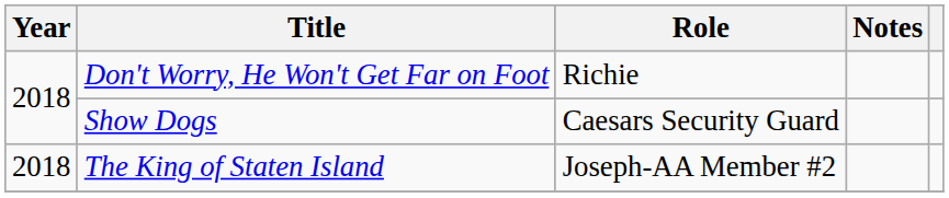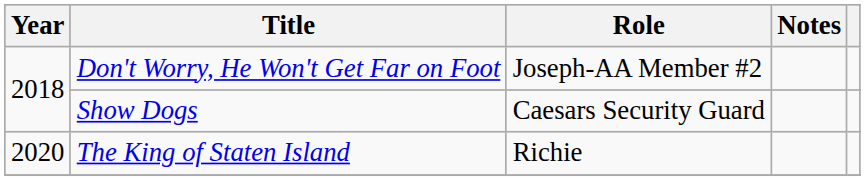Don't Worry, He Won't Get Far on Foot | Role: Richie -> Joseph-AA Member #2
The King of Staten Island | Year: 2018 -> 2020
The King of Staten Island | Role: Joseph-AA Member #2 -> Richie
